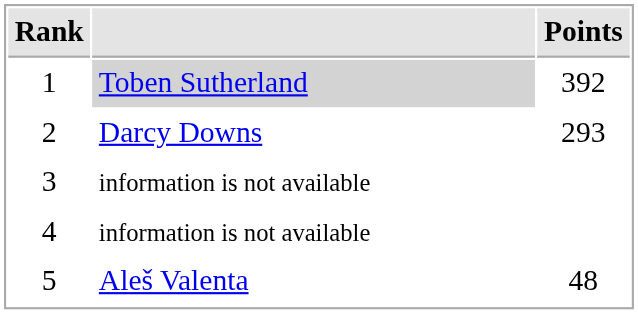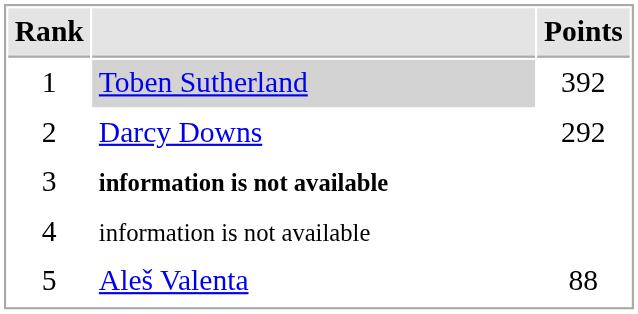2 | Points: 293 -> 292
3 | column 2: normal -> bold
5 | Points: 48 -> 88
